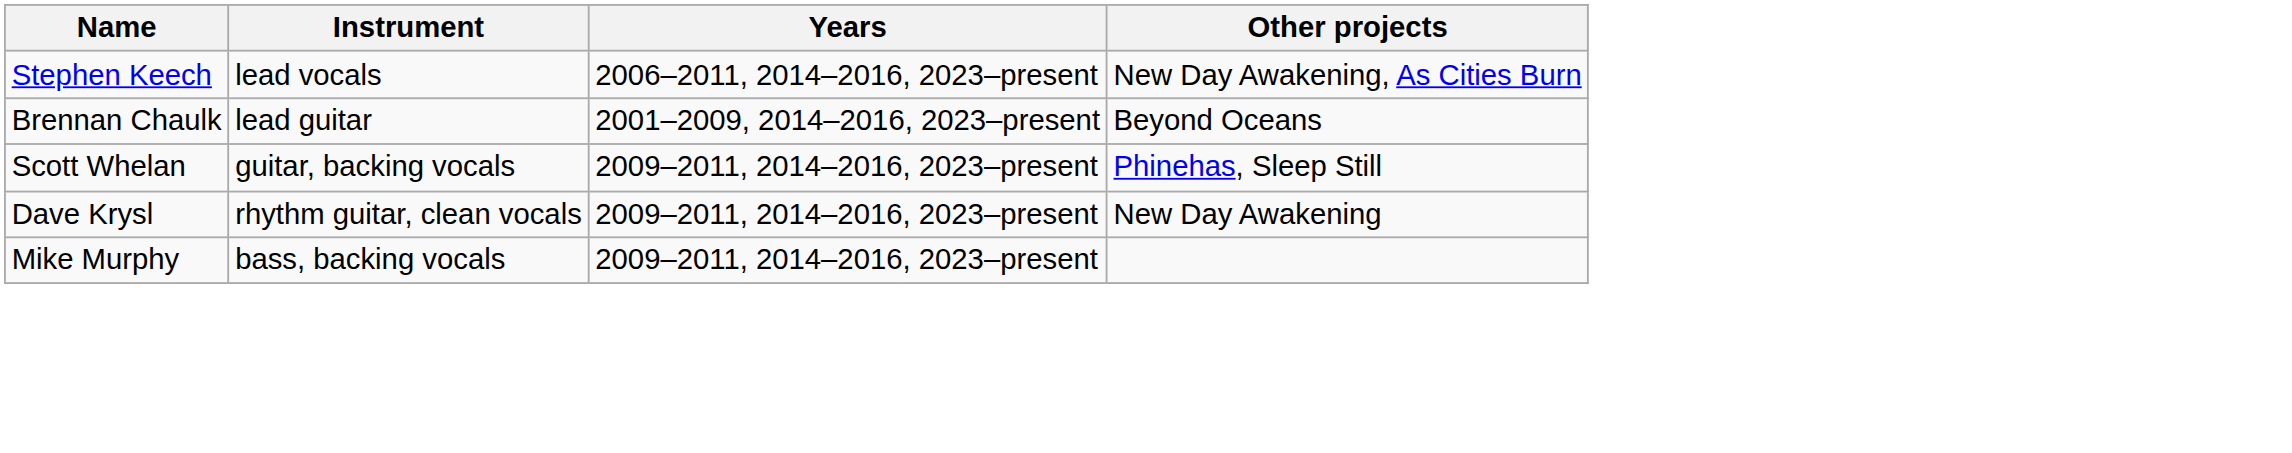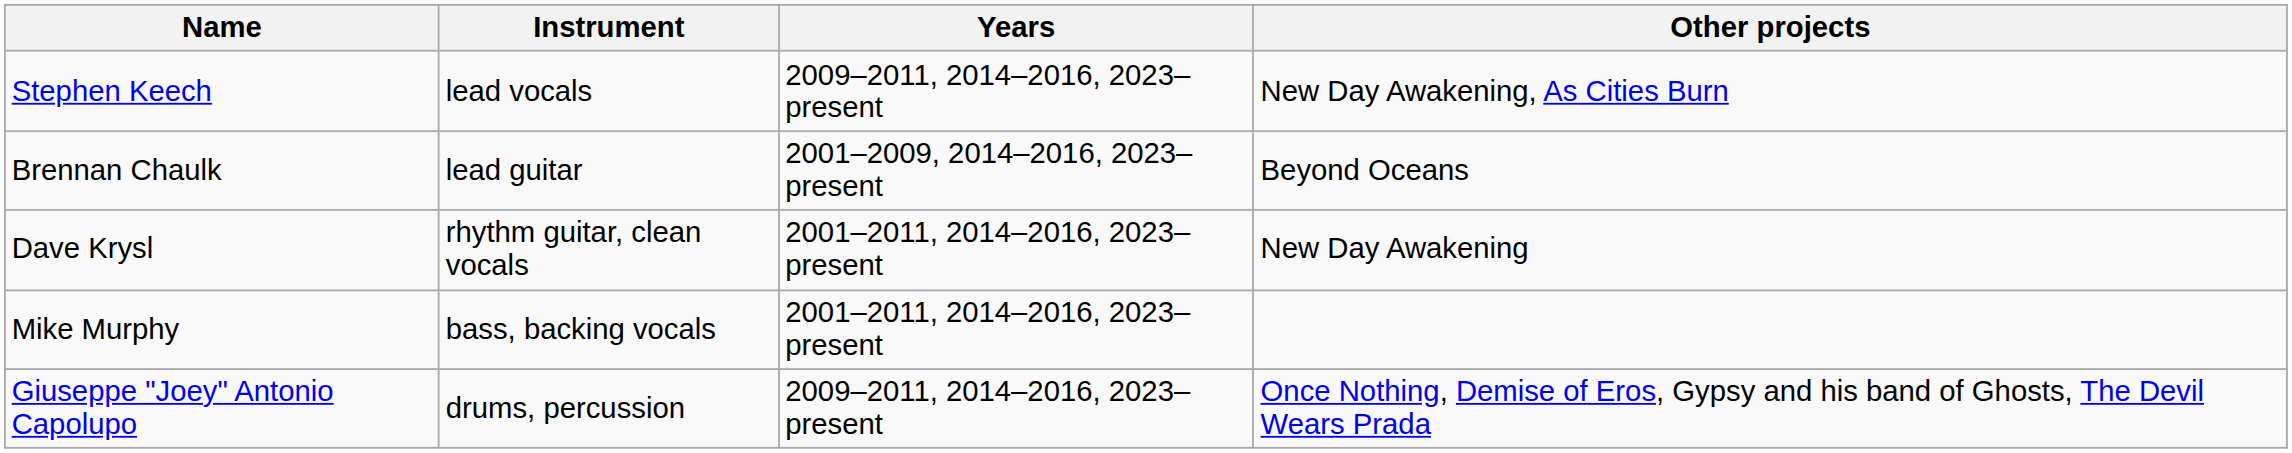Stephen Keech | Years: 2006–2011, 2014–2016, 2023–present -> 2009–2011, 2014–2016, 2023–present
- row: Scott Whelan | guitar, backing vocals | 2009–2011, 2014–2016, 2023–present | Phinehas, Sleep Still
Dave Krysl | Years: 2009–2011, 2014–2016, 2023–present -> 2001–2011, 2014–2016, 2023–present
Mike Murphy | Years: 2009–2011, 2014–2016, 2023–present -> 2001–2011, 2014–2016, 2023–present
+ row: Giuseppe "Joey" Antonio Capolupo | drums, percussion | 2009–2011, 2014–2016, 2023–present | Once Nothing, Demise of Eros, Gypsy and his band of Ghosts, The Devil Wears Prada
